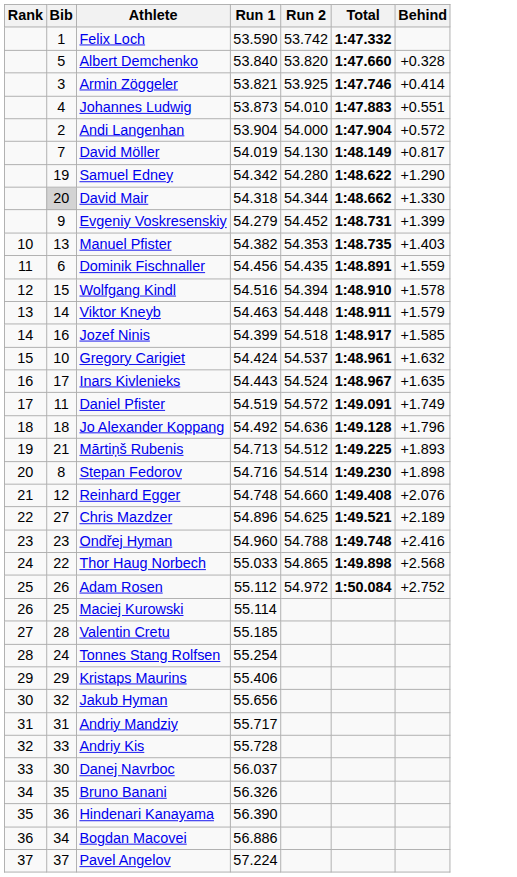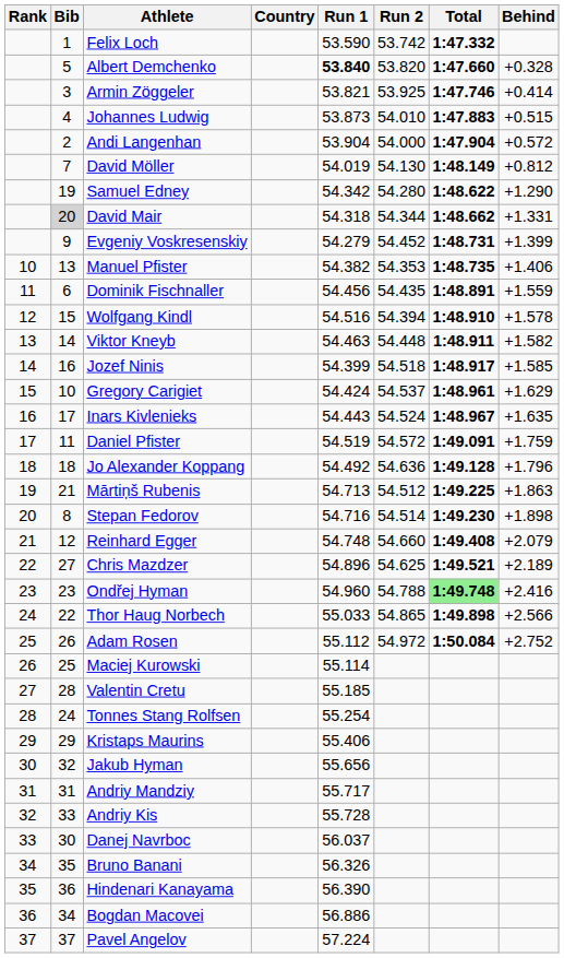+ column: Country
Albert Demchenko | Run 1: normal -> bold
Johannes Ludwig | Behind: +0.551 -> +0.515
David Möller | Behind: +0.817 -> +0.812
David Mair | Behind: +1.330 -> +1.331
Manuel Pfister | Behind: +1.403 -> +1.406
Viktor Kneyb | Behind: +1.579 -> +1.582
Gregory Carigiet | Behind: +1.632 -> +1.629
Daniel Pfister | Behind: +1.749 -> +1.759
Mārtiņš Rubenis | Behind: +1.893 -> +1.863
Reinhard Egger | Behind: +2.076 -> +2.079
Ondřej Hyman | Total: no background -> lightgreen background
Thor Haug Norbech | Behind: +2.568 -> +2.566
